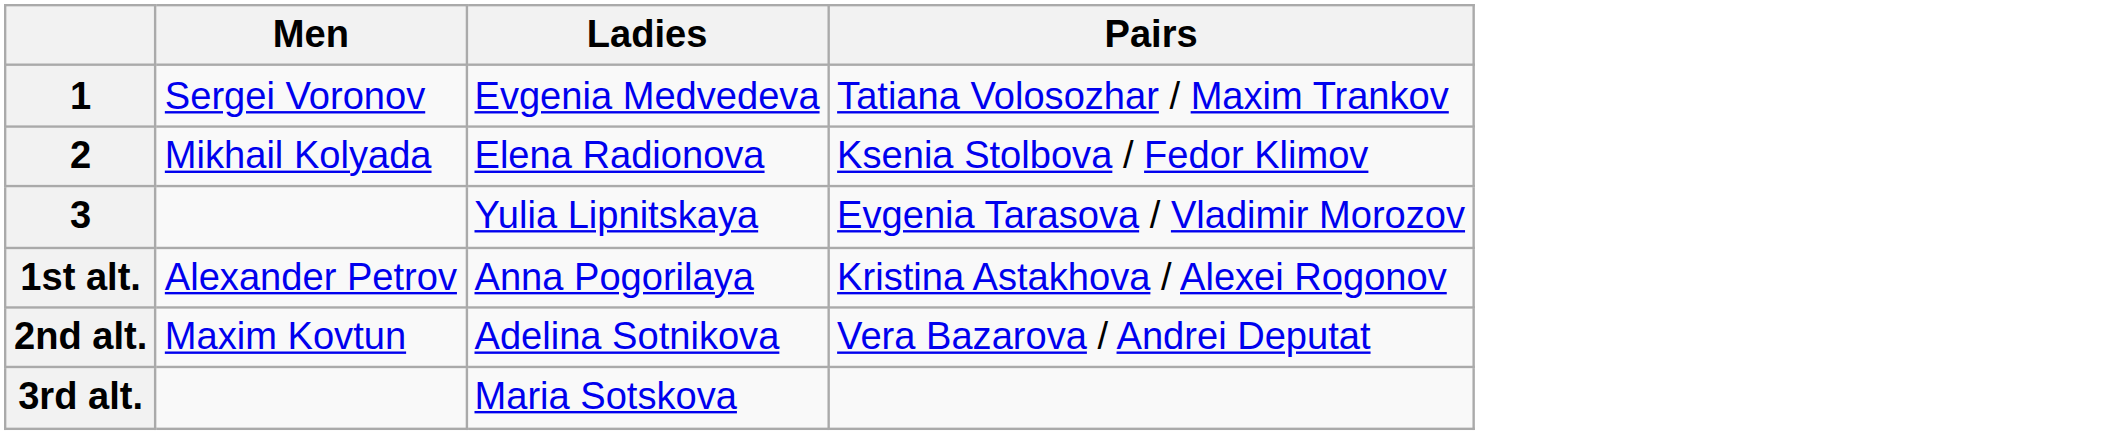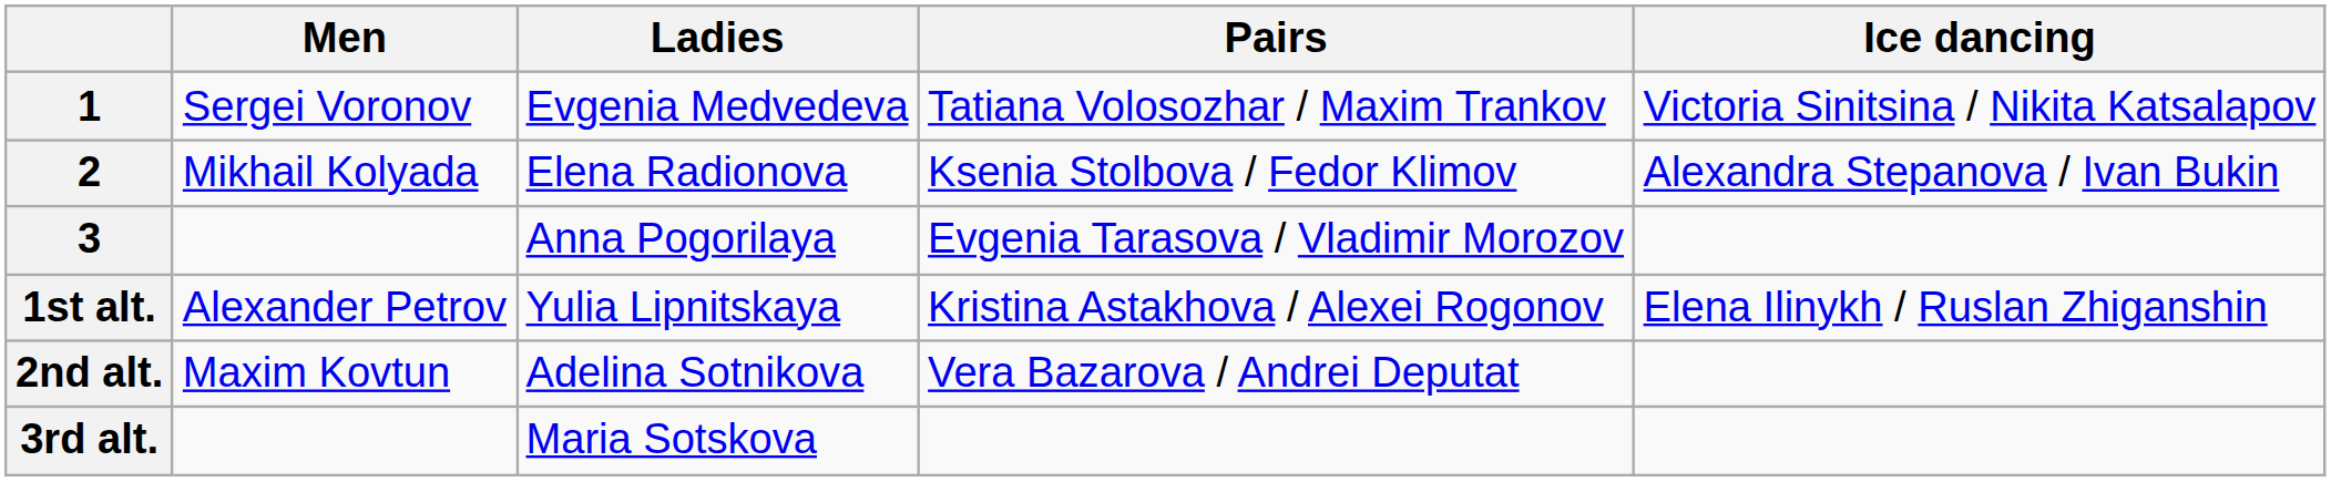+ column: Ice dancing | Victoria Sinitsina / Nikita Katsalapov | Alexandra Stepanova / Ivan Bukin | Elena Ilinykh / Ruslan Zhiganshin
3 | Ladies: Yulia Lipnitskaya -> Anna Pogorilaya
1st alt. | Ladies: Anna Pogorilaya -> Yulia Lipnitskaya
